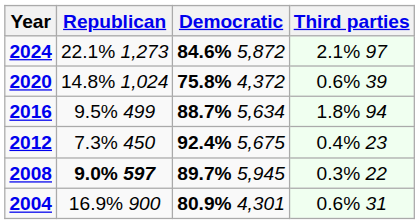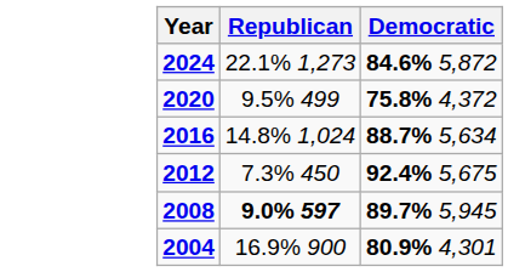- column: Third parties | 2.1% 97 | 0.6% 39 | 1.8% 94 | 0.4% 23 | 0.3% 22 | 0.6% 31
2020 | Republican: 14.8% 1,024 -> 9.5% 499
2016 | Republican: 9.5% 499 -> 14.8% 1,024
